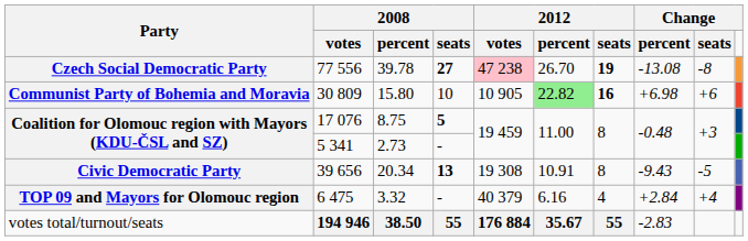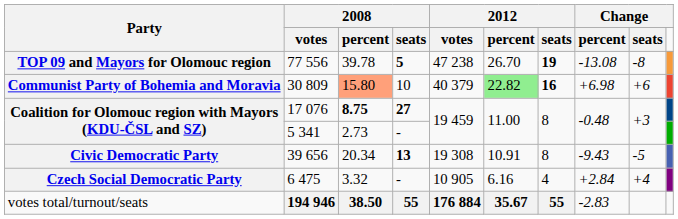77 556 | Party: Czech Social Democratic Party -> TOP 09 and Mayors for Olomouc region
77 556 | column 4: 27 -> 5
77 556 | column 5: pink background -> no background
30 809 | column 3: no background -> lightsalmon background
30 809 | column 5: 10 905 -> 40 379
17 076 | column 3: normal -> bold
17 076 | column 4: 5 -> 27
6 475 | Party: TOP 09 and Mayors for Olomouc region -> Czech Social Democratic Party
6 475 | column 5: 40 379 -> 10 905
